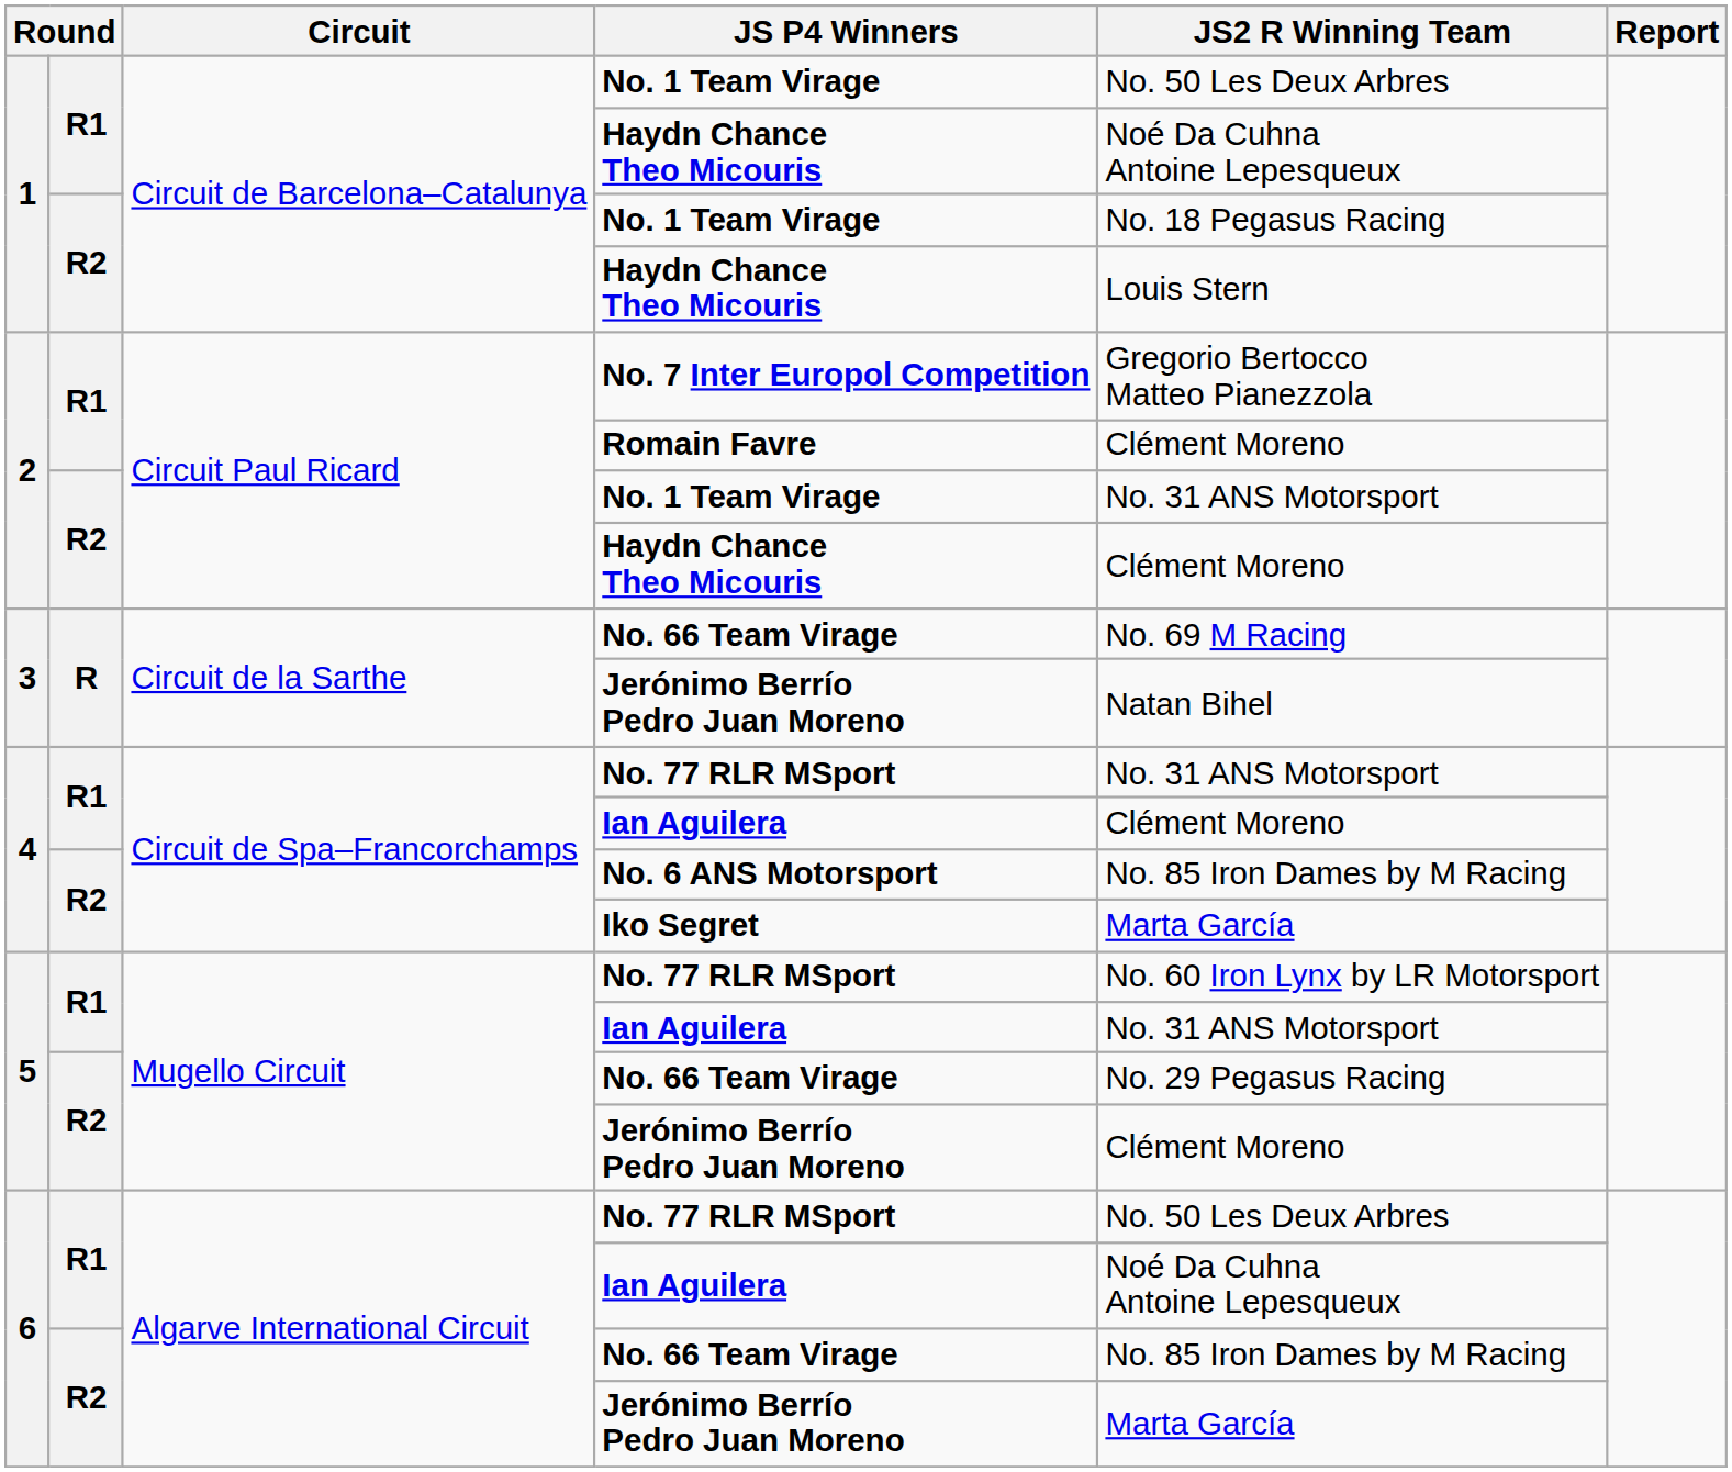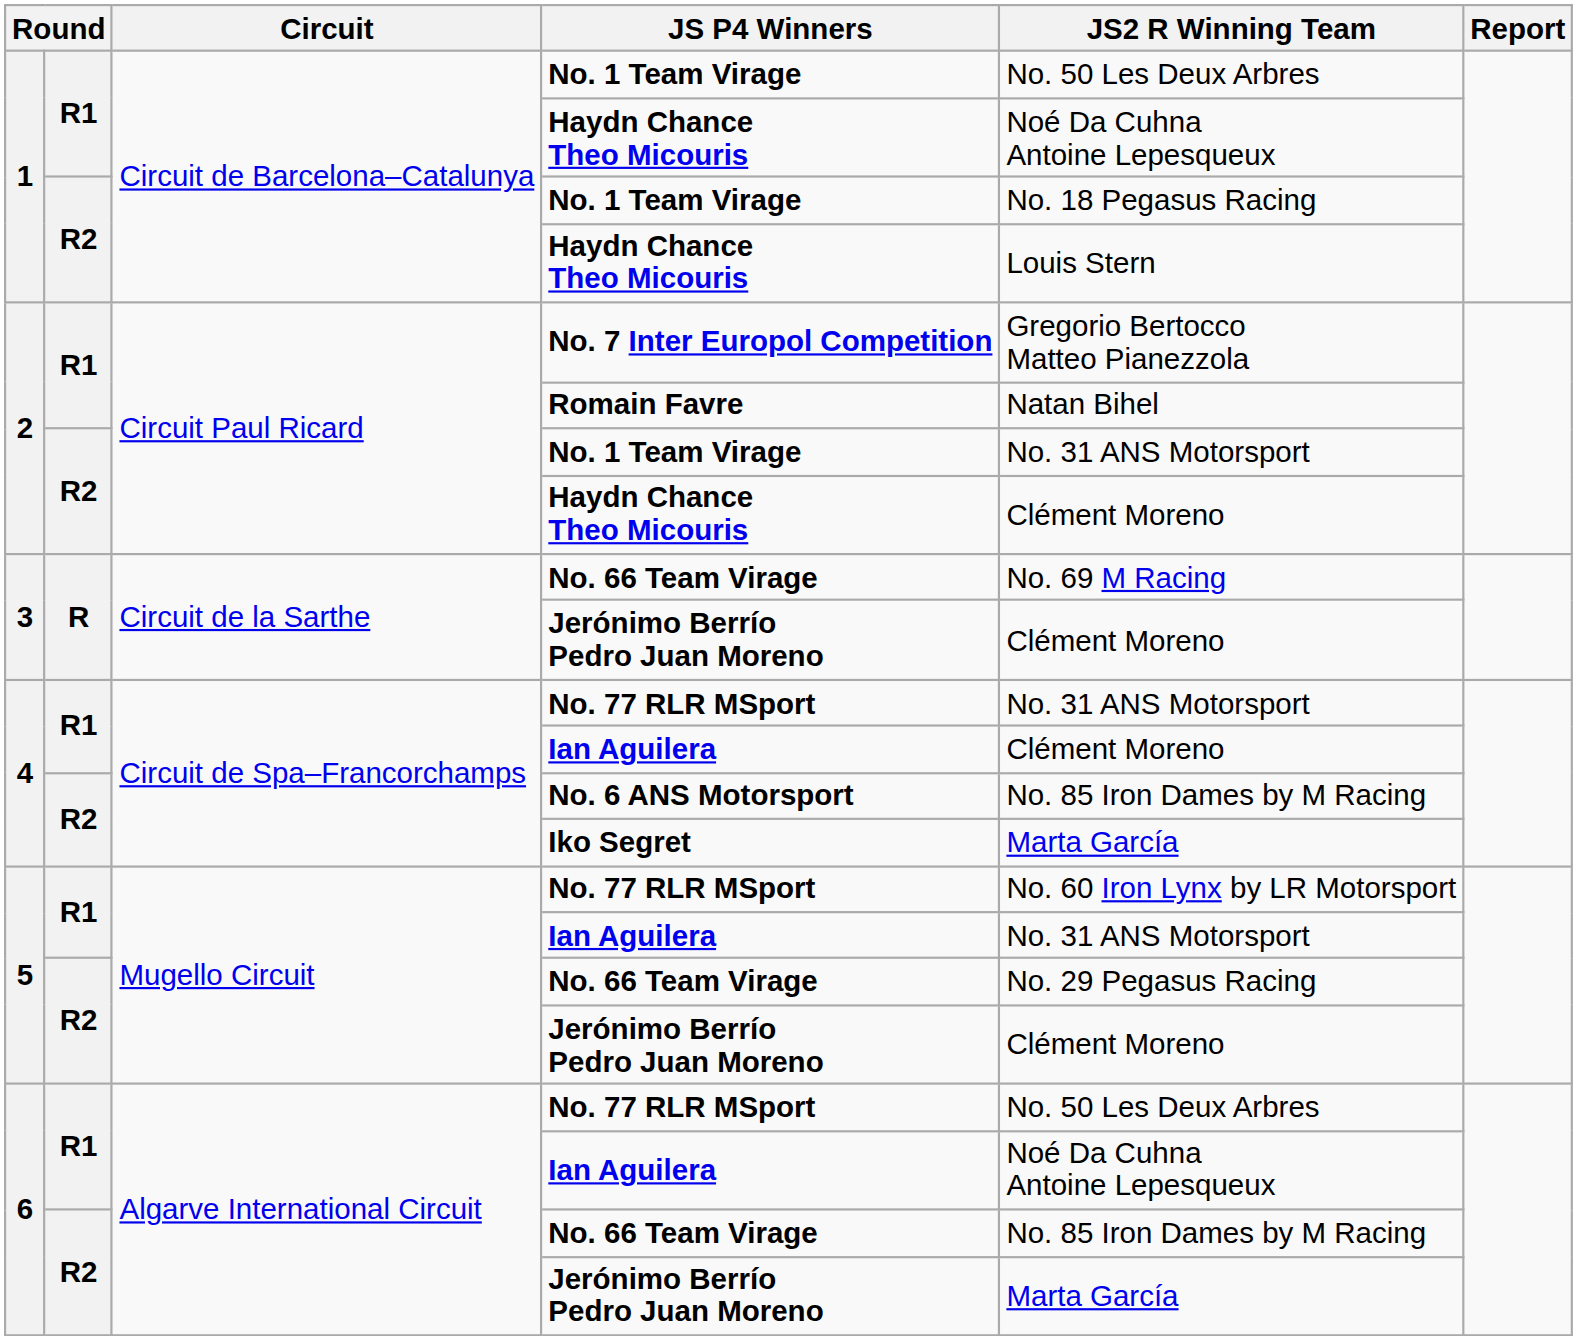Romain Favre | JS2 R Winning Team: Clément Moreno -> Natan Bihel
3 / Jerónimo Berrío Pedro Juan Moreno | JS2 R Winning Team: Natan Bihel -> Clément Moreno
